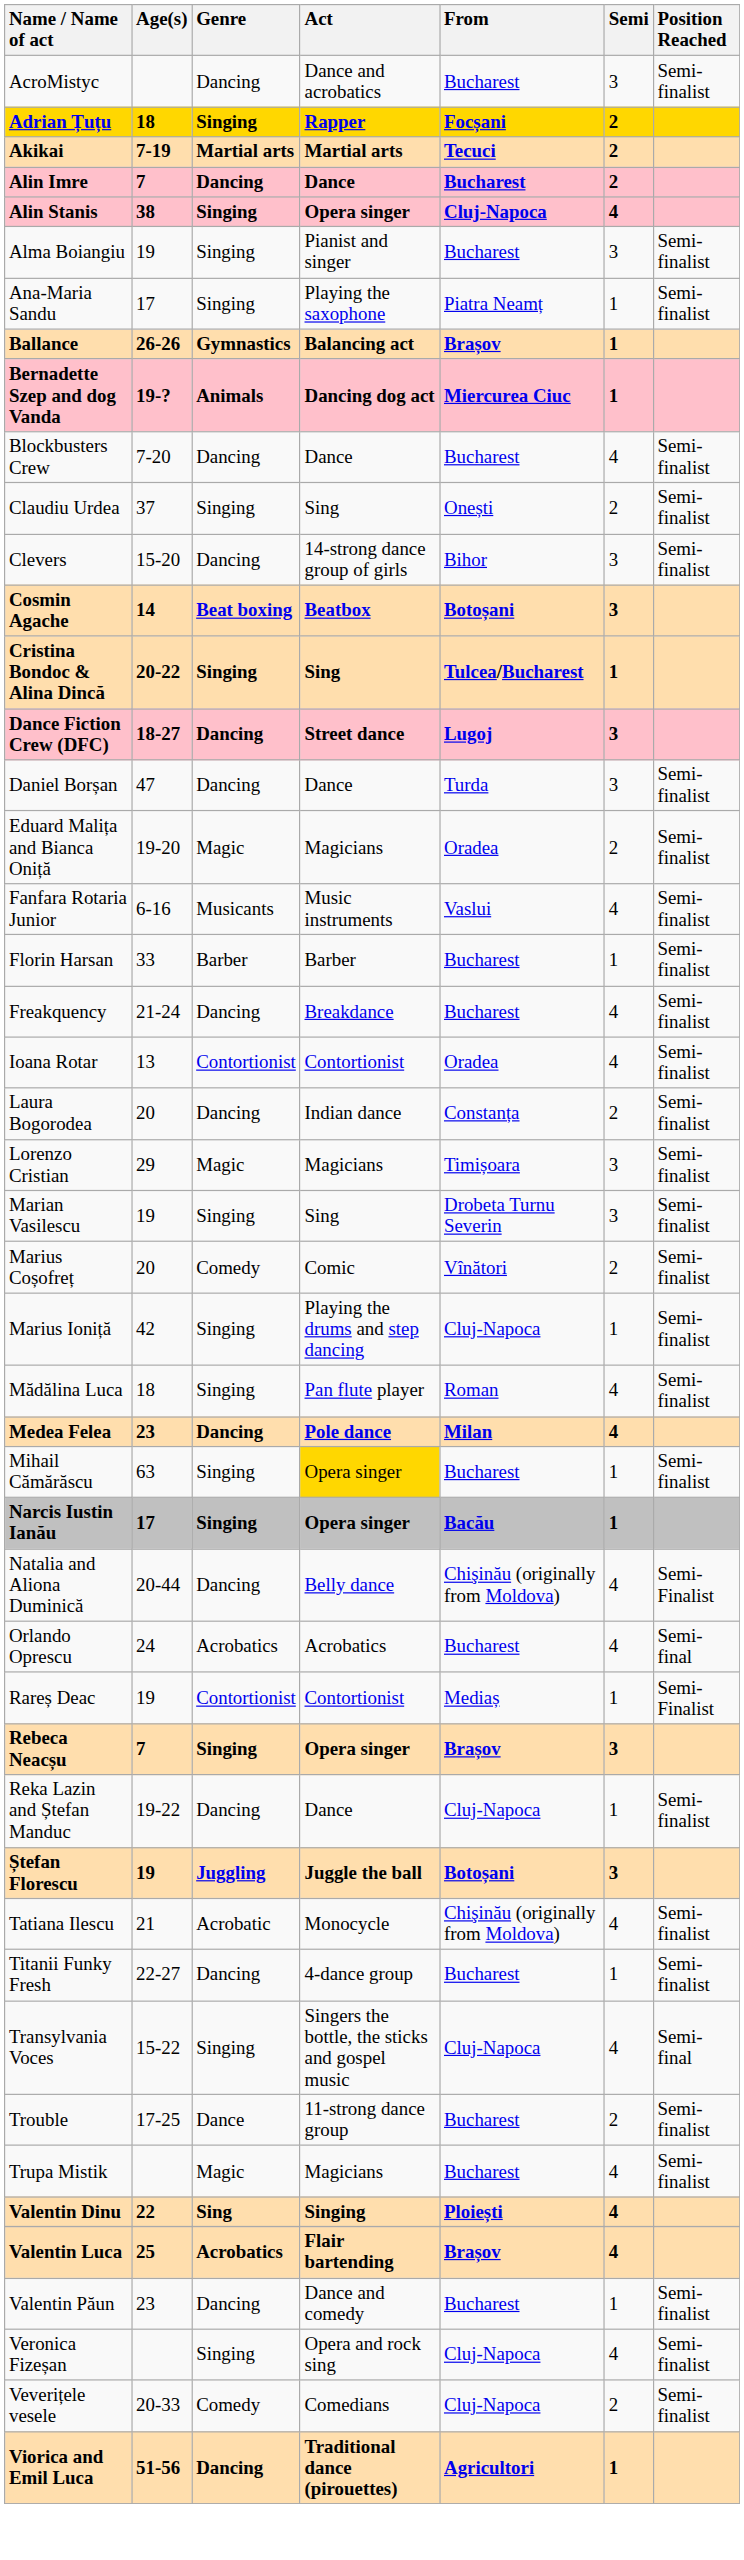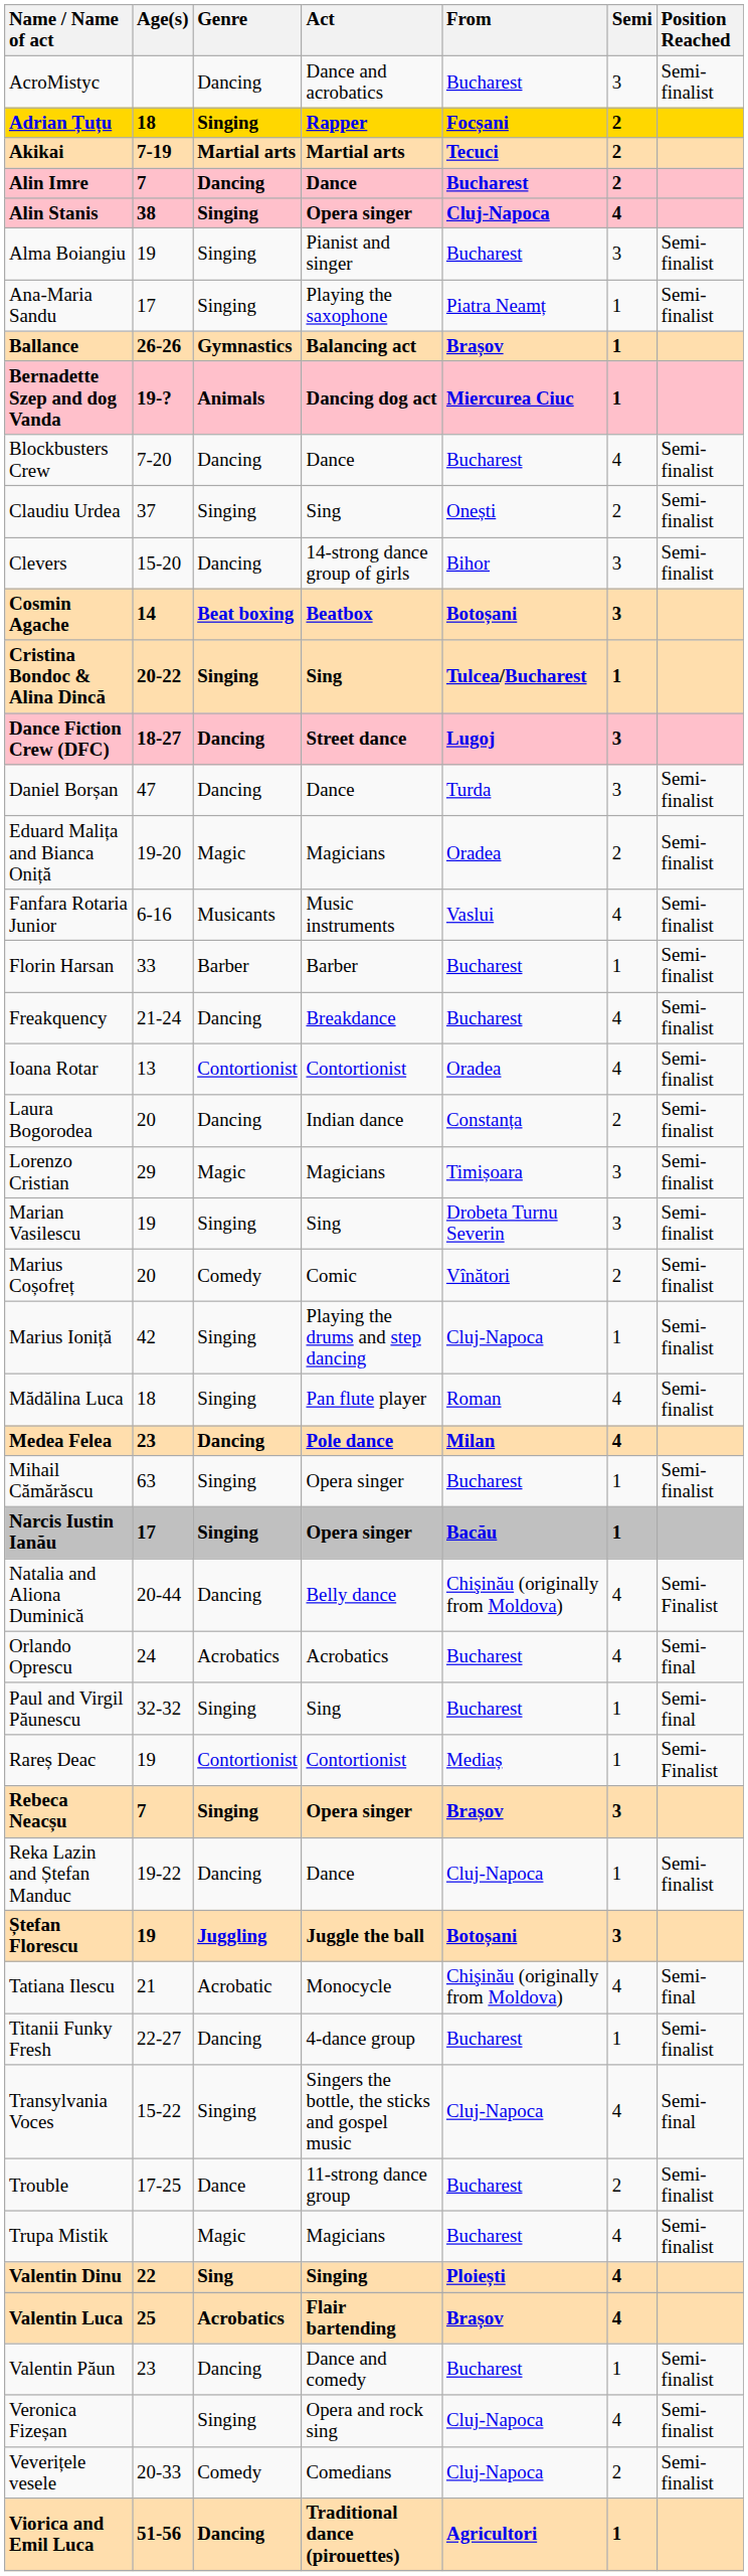Mihail Cămărăscu | Act: gold background -> no background
+ row: Paul and Virgil Păunescu | 32-32 | Singing | Sing | Bucharest | 1 | Semi-final
Tatiana Ilescu | Position Reached: Semi-finalist -> Semi-final
